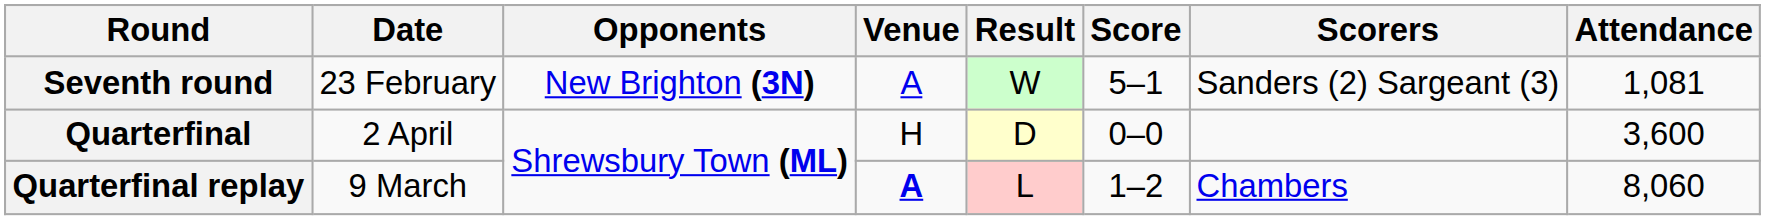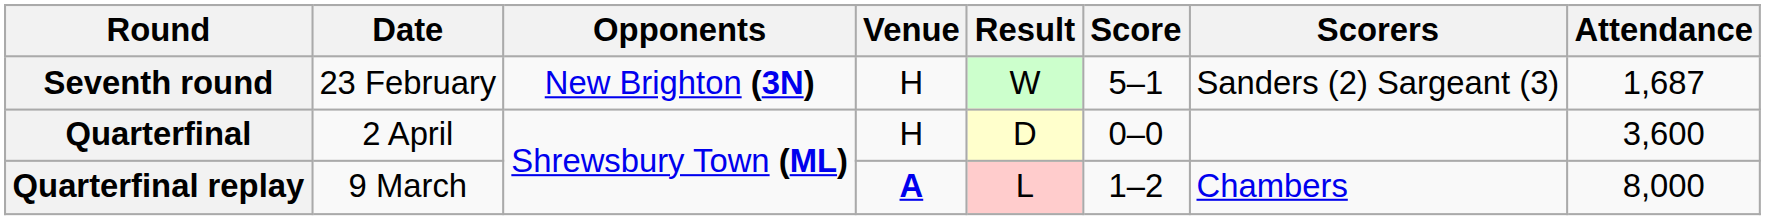Seventh round | Venue: A -> H
Seventh round | Attendance: 1,081 -> 1,687
Quarterfinal replay | Attendance: 8,060 -> 8,000
